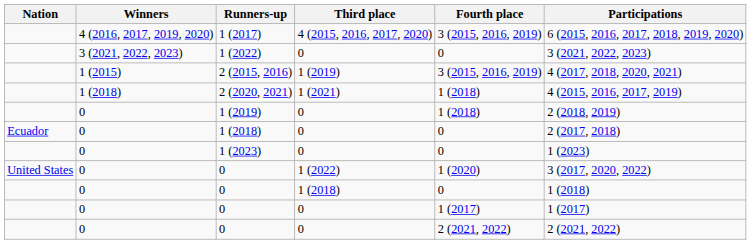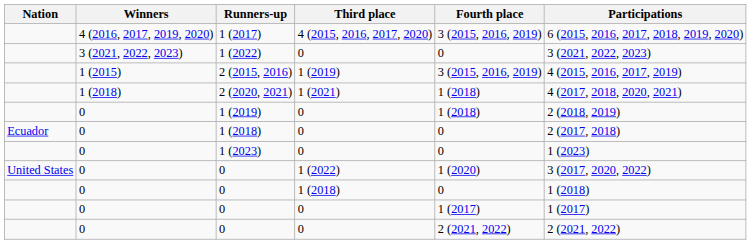2 (2015, 2016) | Participations: 4 (2017, 2018, 2020, 2021) -> 4 (2015, 2016, 2017, 2019)
2 (2020, 2021) | Participations: 4 (2015, 2016, 2017, 2019) -> 4 (2017, 2018, 2020, 2021)
